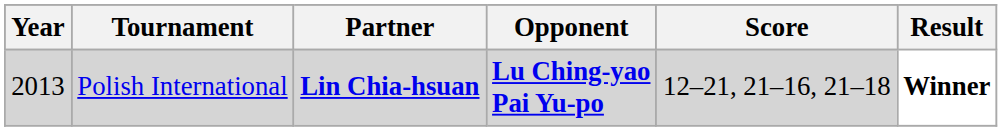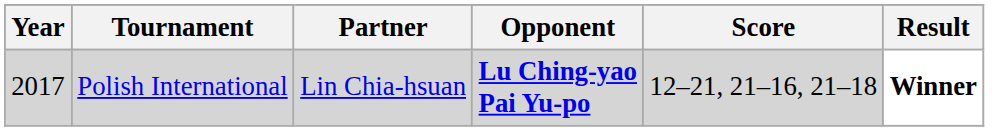Polish International | Year: 2013 -> 2017
Polish International | Partner: bold -> normal
